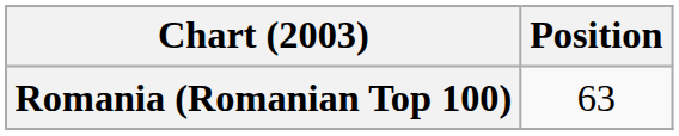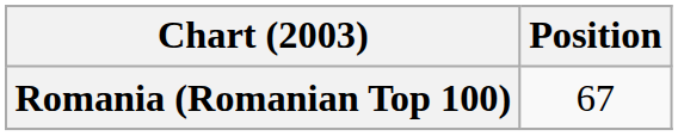Romania (Romanian Top 100) | Position: 63 -> 67
